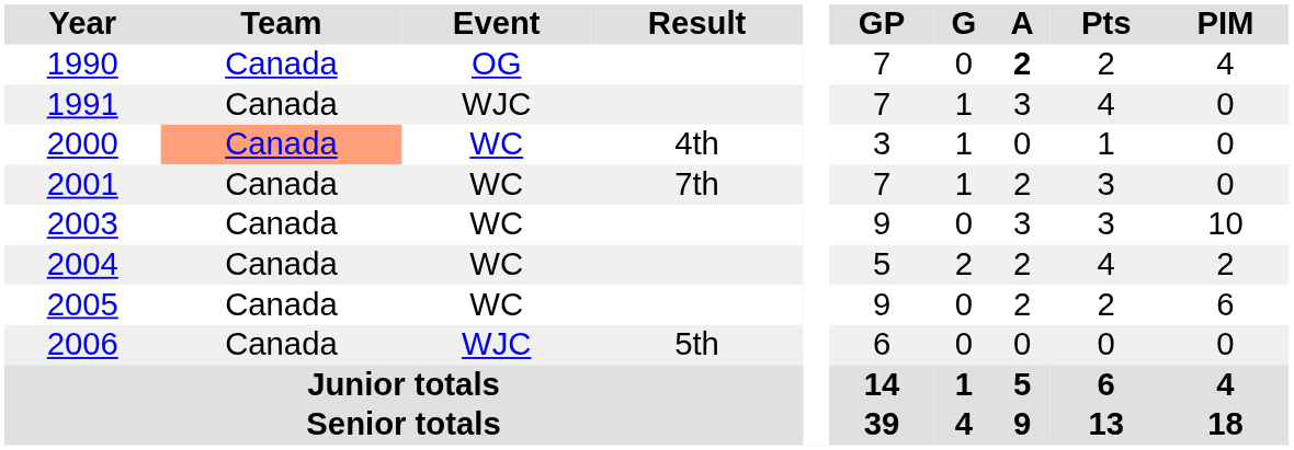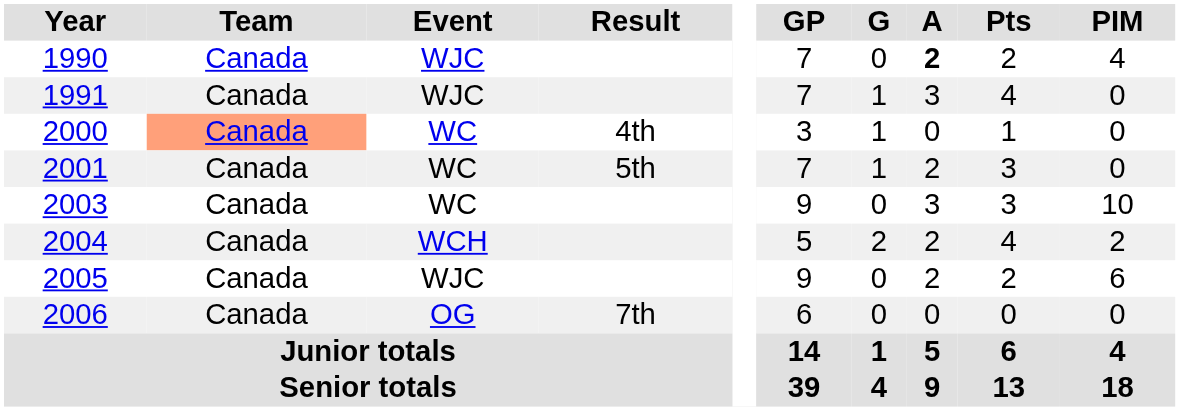1990 | Event: OG -> WJC
2001 | Result: 7th -> 5th
2004 | Event: WC -> WCH
2005 | Event: WC -> WJC
2006 | Event: WJC -> OG
2006 | Result: 5th -> 7th
